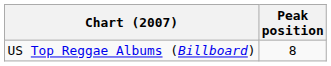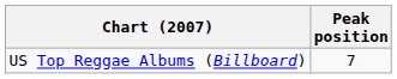US Top Reggae Albums (Billboard) | Peak position: 8 -> 7
